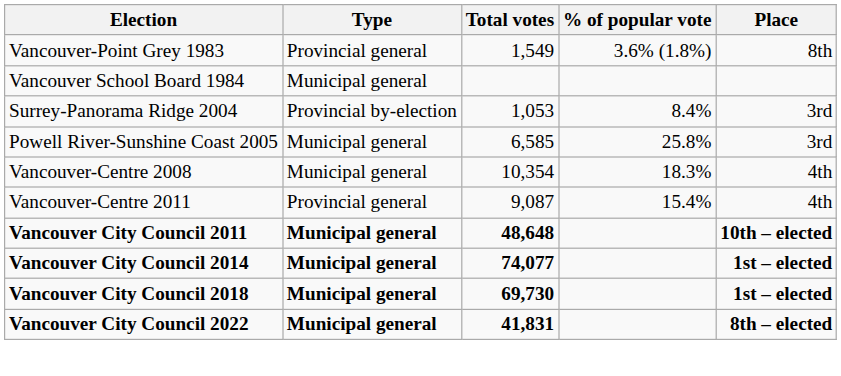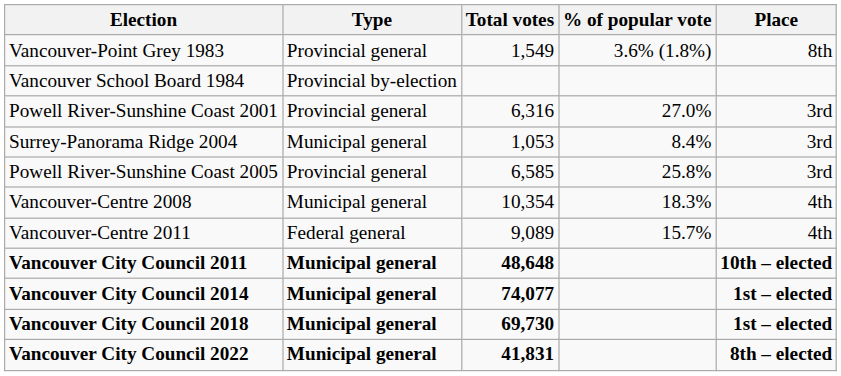Vancouver School Board 1984 | Type: Municipal general -> Provincial by-election
+ row: Powell River-Sunshine Coast 2001 | Provincial general | 6,316 | 27.0% | 3rd
Surrey-Panorama Ridge 2004 | Type: Provincial by-election -> Municipal general
Powell River-Sunshine Coast 2005 | Type: Municipal general -> Provincial general
Vancouver-Centre 2011 | Type: Provincial general -> Federal general
Vancouver-Centre 2011 | Total votes: 9,087 -> 9,089
Vancouver-Centre 2011 | % of popular vote: 15.4% -> 15.7%
